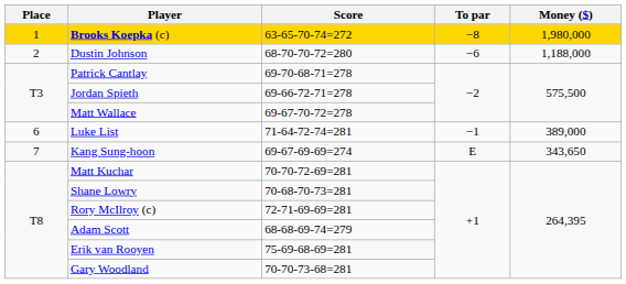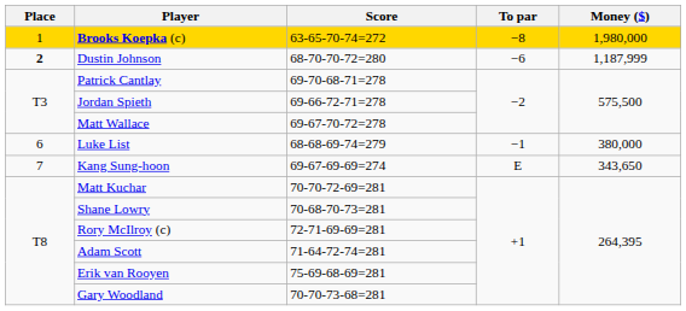Dustin Johnson | Place: normal -> bold
Dustin Johnson | Money ($): 1,188,000 -> 1,187,999
Luke List | Score: 71-64-72-74=281 -> 68-68-69-74=279
Luke List | Money ($): 389,000 -> 380,000
Adam Scott | Score: 68-68-69-74=279 -> 71-64-72-74=281
